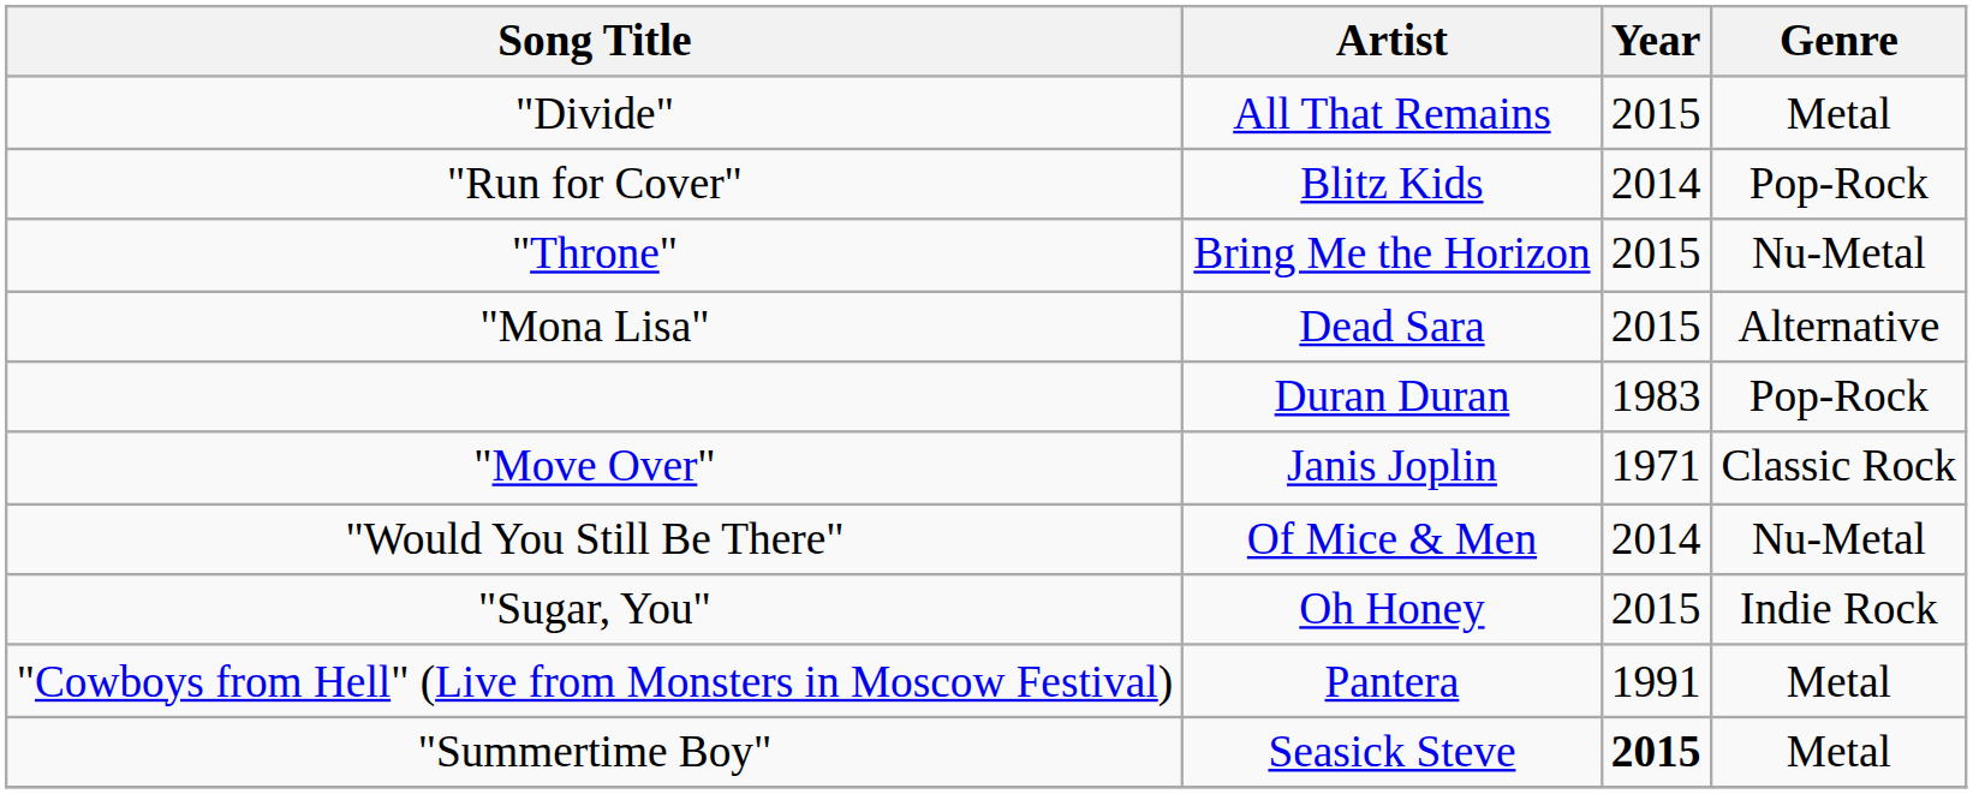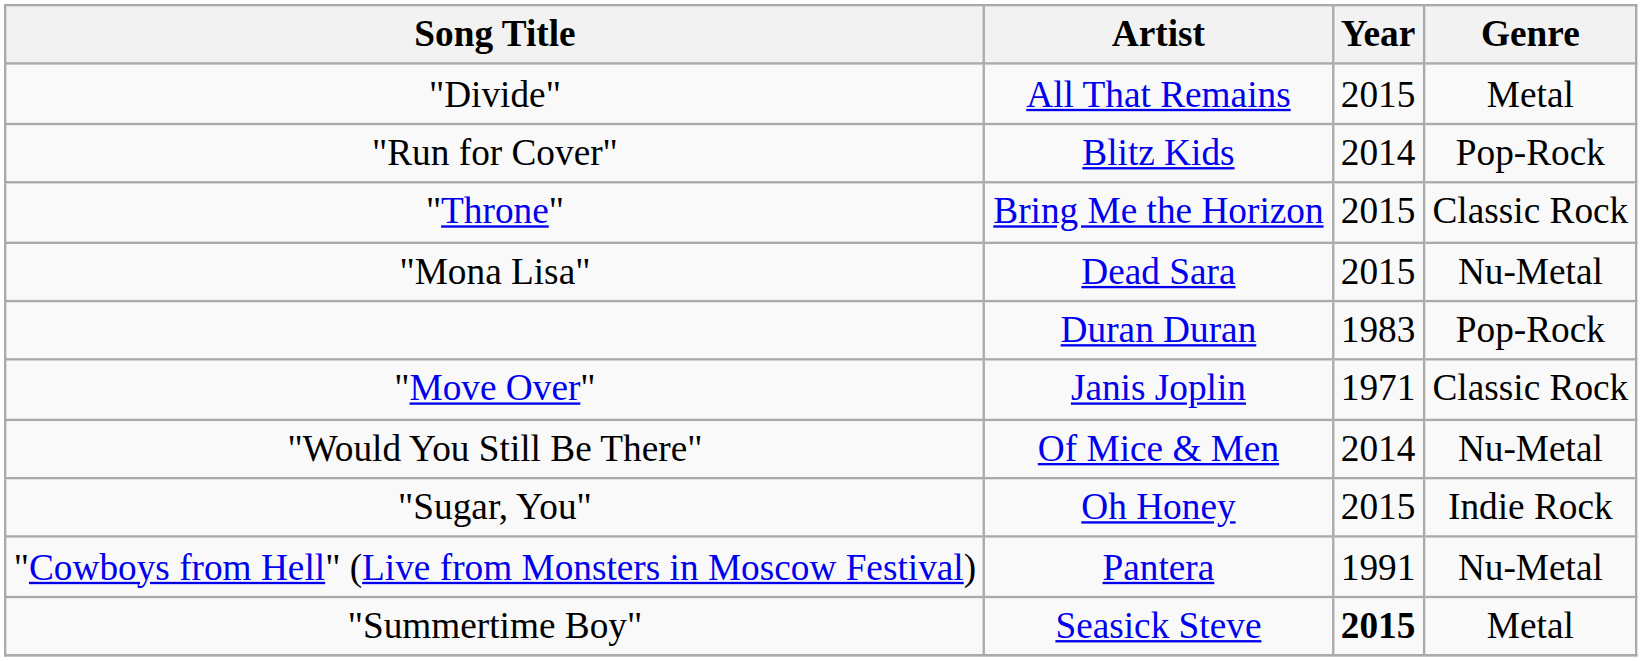"Throne" | Genre: Nu-Metal -> Classic Rock
"Mona Lisa" | Genre: Alternative -> Nu-Metal
"Cowboys from Hell" (Live from Monsters in Moscow Festival) | Genre: Metal -> Nu-Metal
